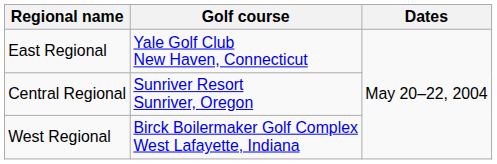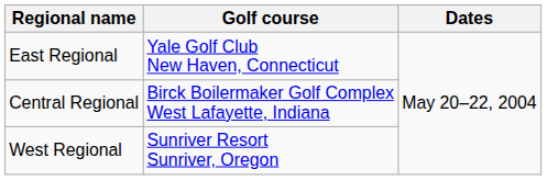Central Regional | Golf course: Sunriver Resort Sunriver, Oregon -> Birck Boilermaker Golf Complex West Lafayette, Indiana
West Regional | Golf course: Birck Boilermaker Golf Complex West Lafayette, Indiana -> Sunriver Resort Sunriver, Oregon
